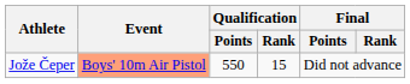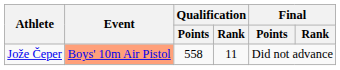Jože Čeper | Qualification / Points: 550 -> 558
Jože Čeper | Qualification / Rank: 15 -> 11
